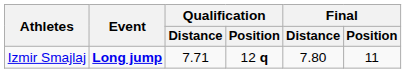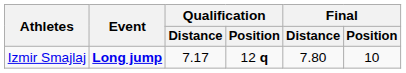Izmir Smajlaj | Qualification / Distance: 7.71 -> 7.17
Izmir Smajlaj | Final / Position: 11 -> 10
